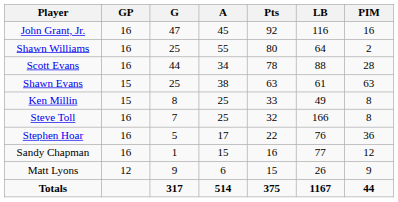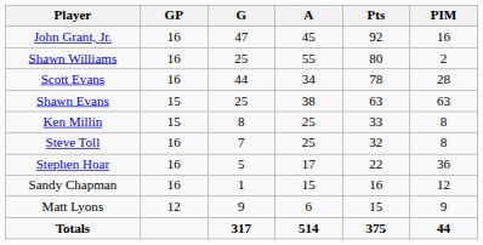- column: LB | 116 | 64 | 88 | 61 | 49 | 166 | 76 | 77 | 26 | 1167
